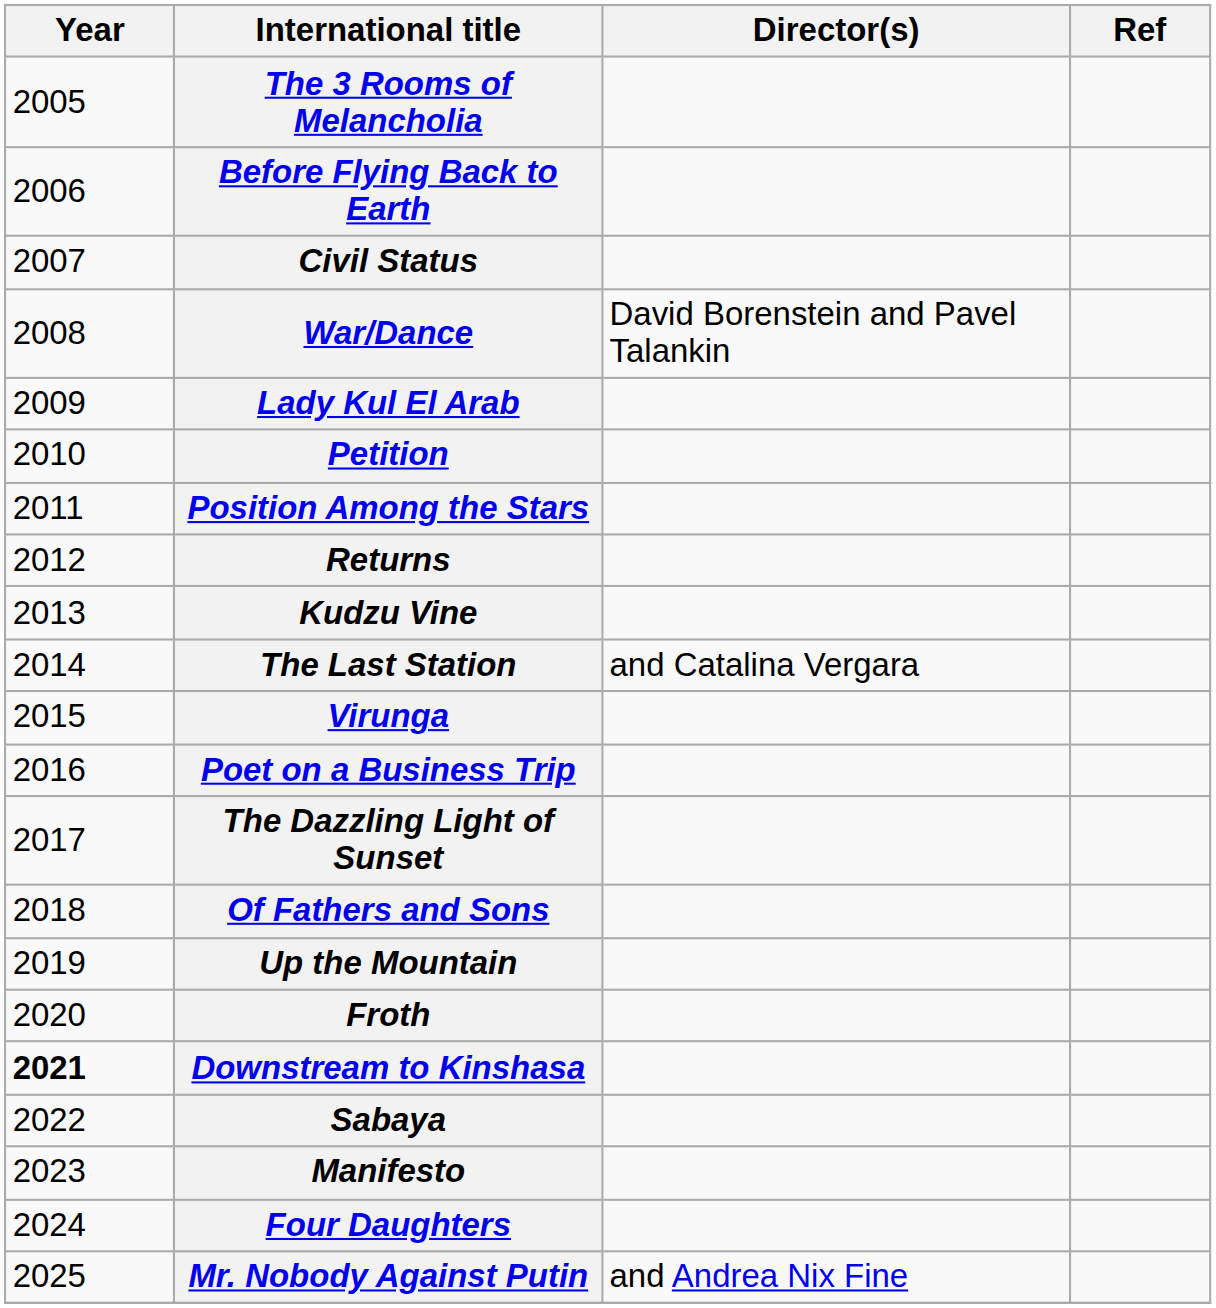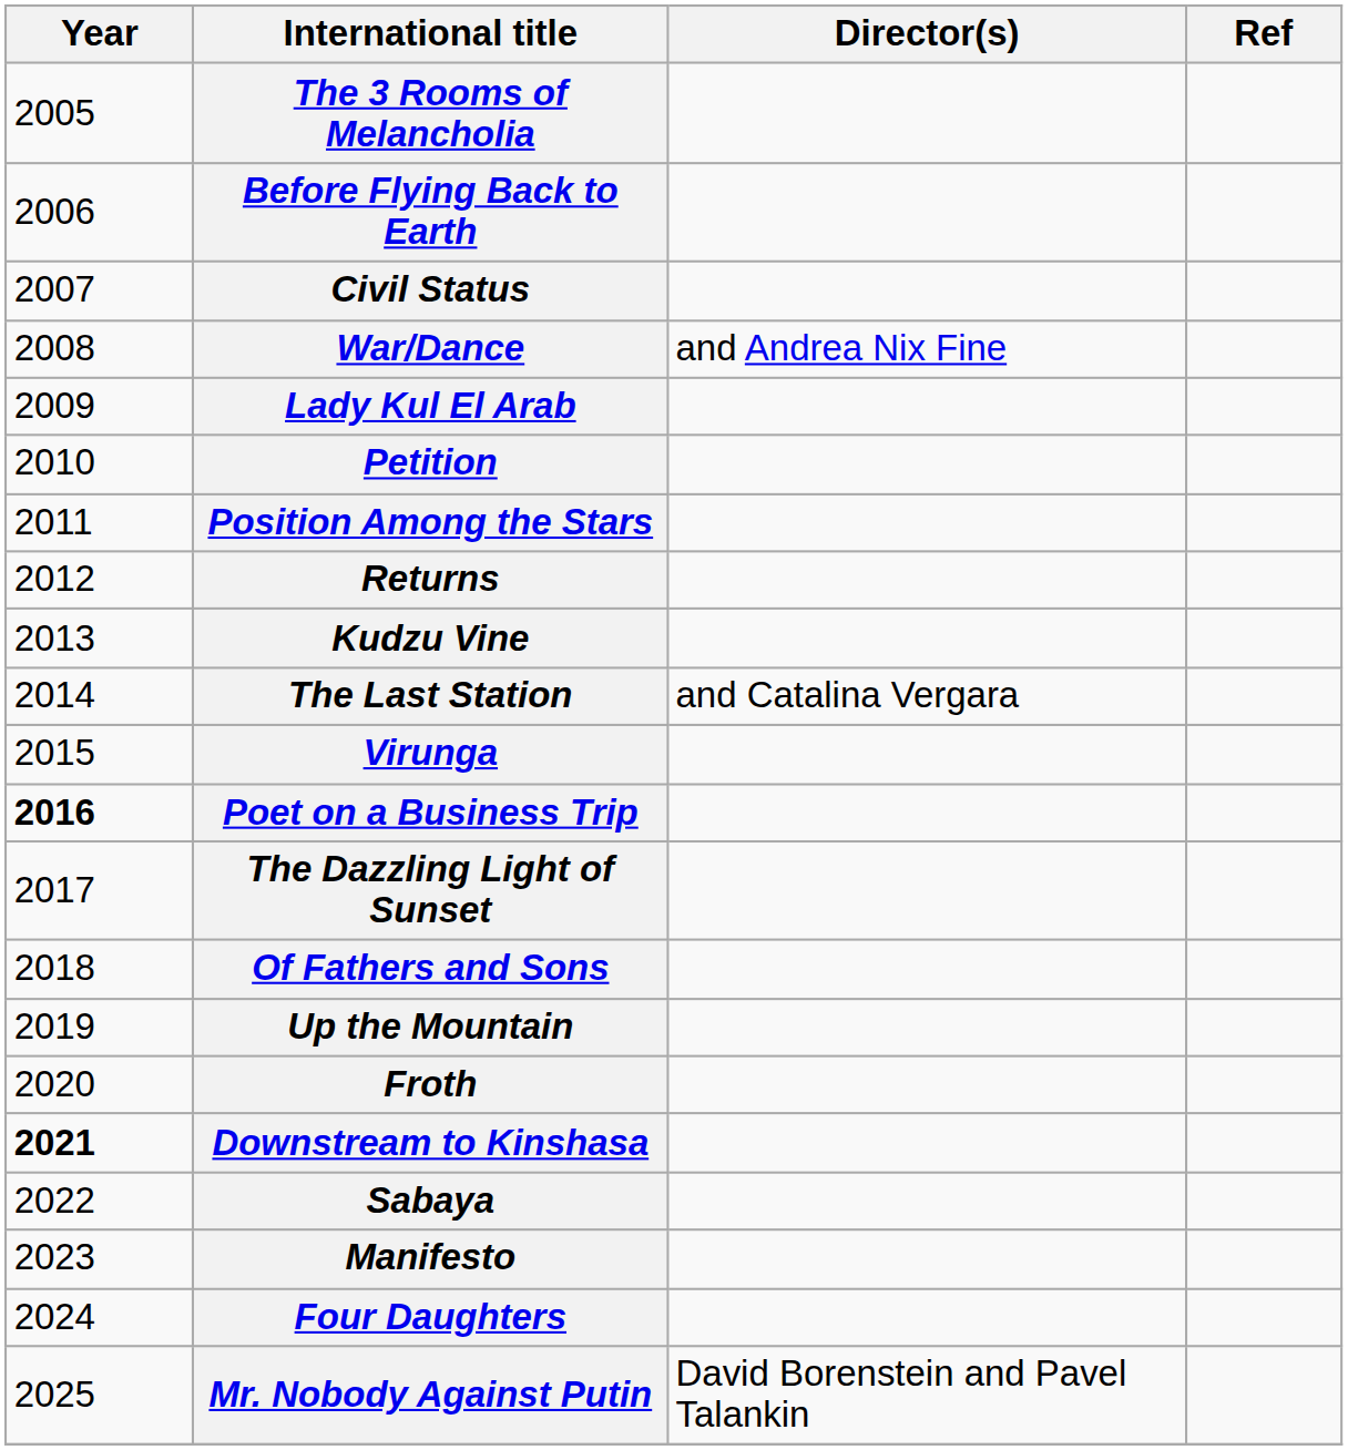War/Dance | Director(s): David Borenstein and Pavel Talankin -> and Andrea Nix Fine
Poet on a Business Trip | Year: normal -> bold
Mr. Nobody Against Putin | Director(s): and Andrea Nix Fine -> David Borenstein and Pavel Talankin
